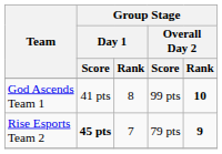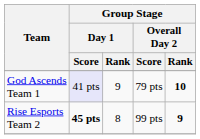God Ascends Team 1 | Group Stage / Day 1 / Score: no background -> lavender background
God Ascends Team 1 | Group Stage / Day 1 / Rank: 8 -> 9
God Ascends Team 1 | Group Stage / Overall Day 2 / Score: 99 pts -> 79 pts
Rise Esports Team 2 | Group Stage / Day 1 / Rank: 7 -> 8
Rise Esports Team 2 | Group Stage / Overall Day 2 / Score: 79 pts -> 99 pts
